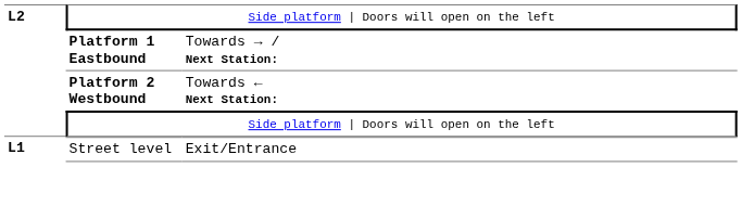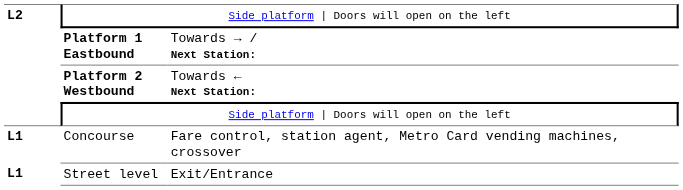+ row: L1 | Concourse | Fare control, station agent, Metro Card vending machines, crossover
